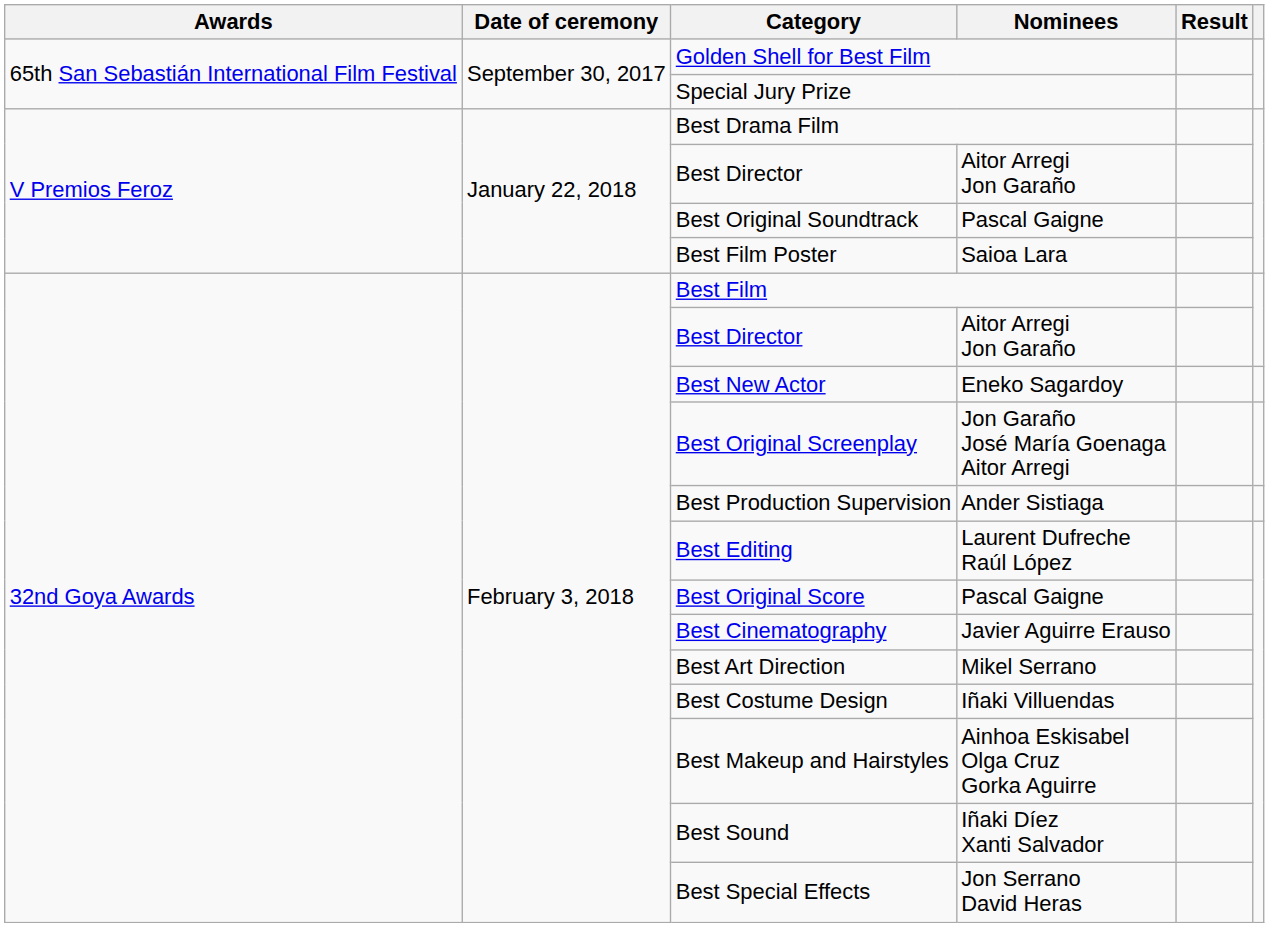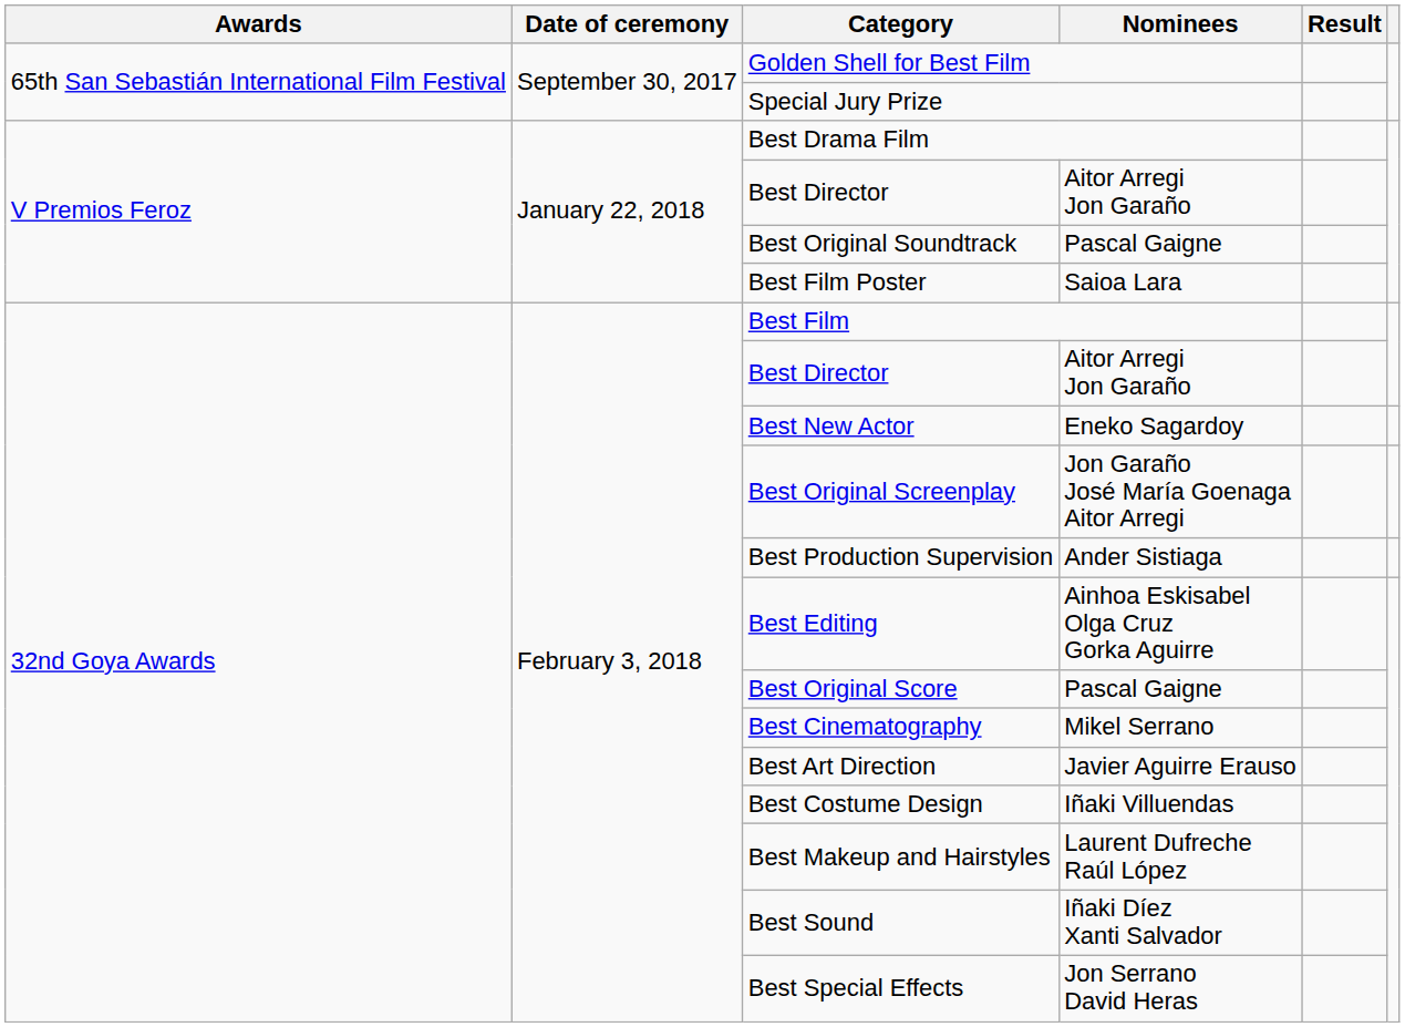Best Editing | Nominees: Laurent Dufreche Raúl López -> Ainhoa Eskisabel Olga Cruz Gorka Aguirre
Best Cinematography | Nominees: Javier Aguirre Erauso -> Mikel Serrano
Best Art Direction | Nominees: Mikel Serrano -> Javier Aguirre Erauso
Best Makeup and Hairstyles | Nominees: Ainhoa Eskisabel Olga Cruz Gorka Aguirre -> Laurent Dufreche Raúl López
